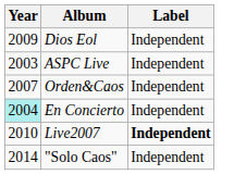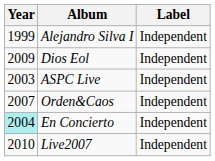+ row: 1999 | Alejandro Silva I | Independent
Live2007 | Label: bold -> normal
- row: 2014 | "Solo Caos" | Independent
